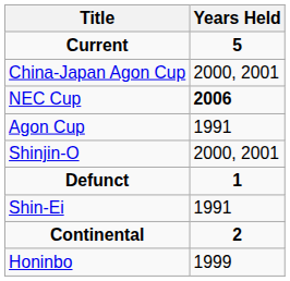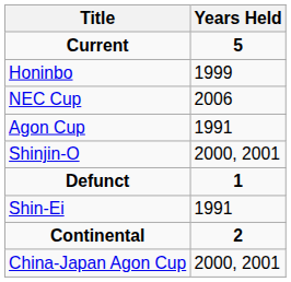rows swapped: Honinbo <-> China-Japan Agon Cup
NEC Cup | Years Held: bold -> normal
